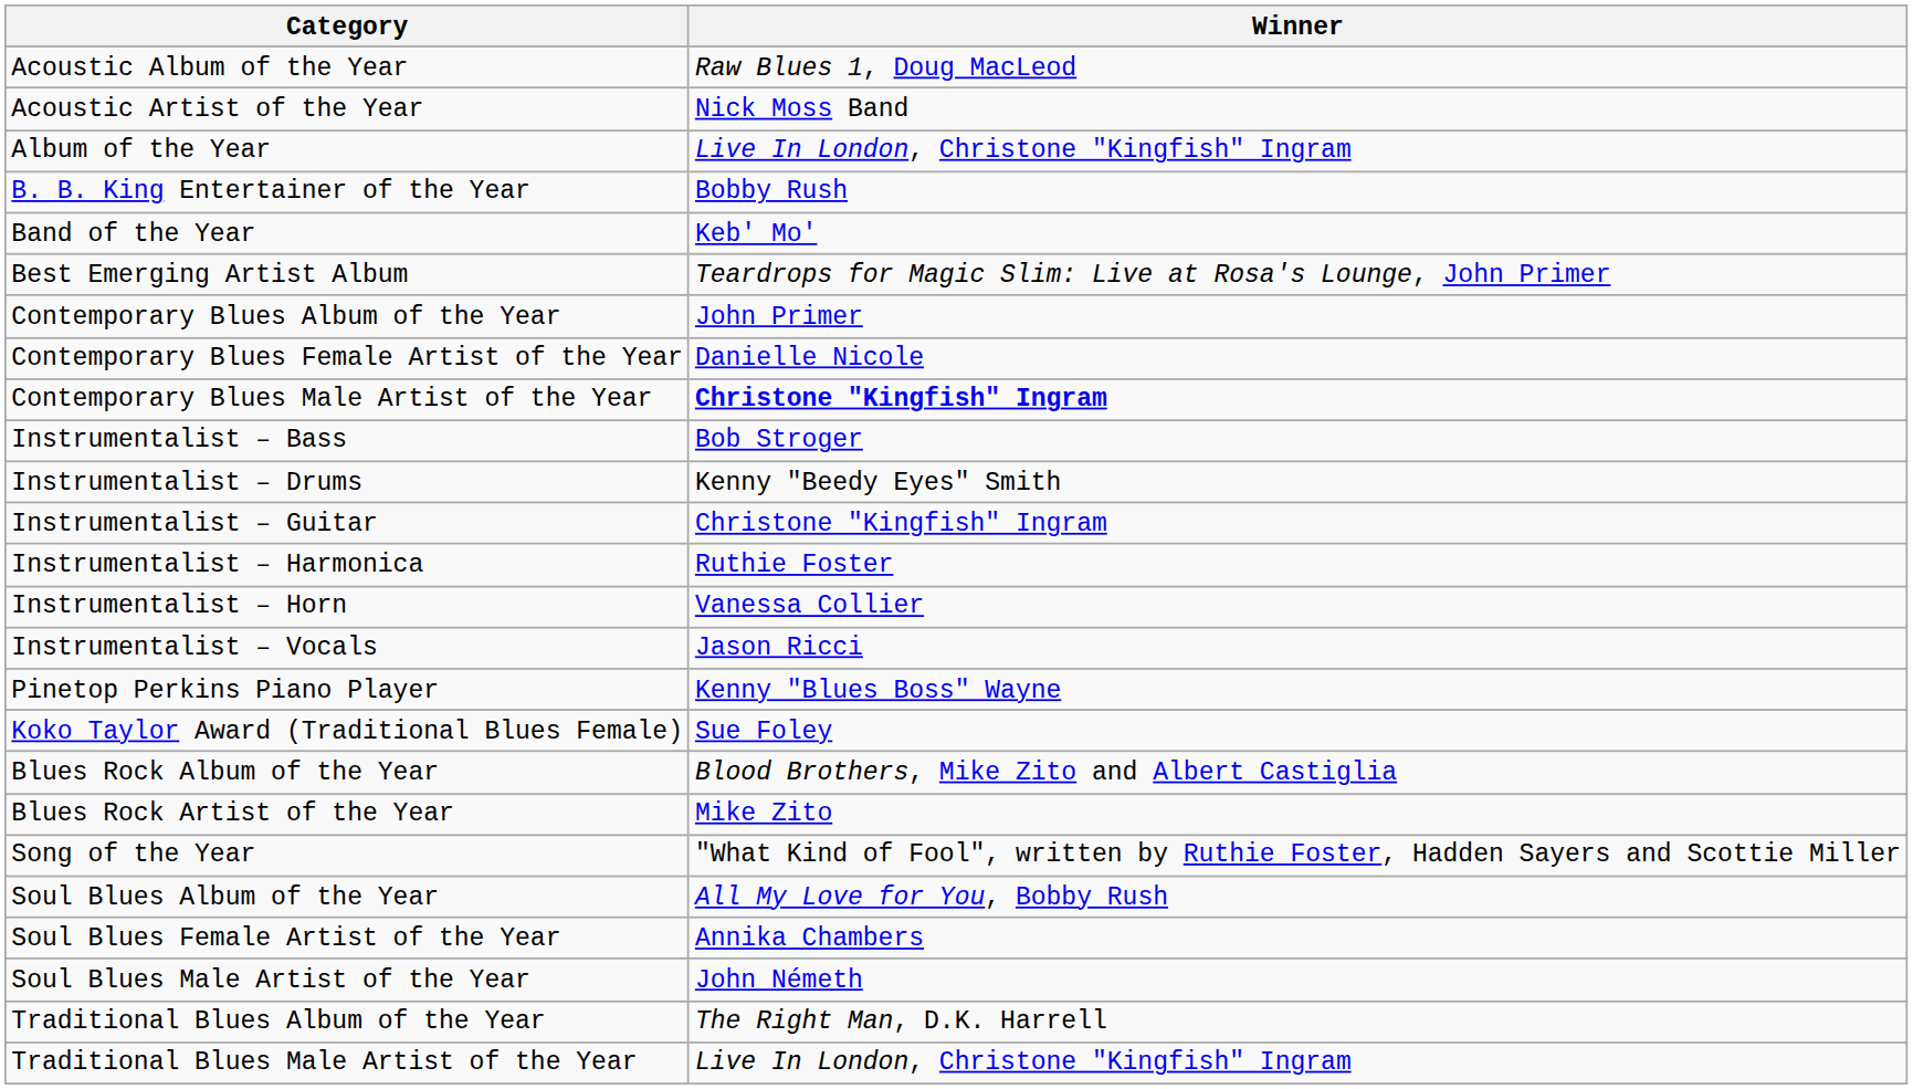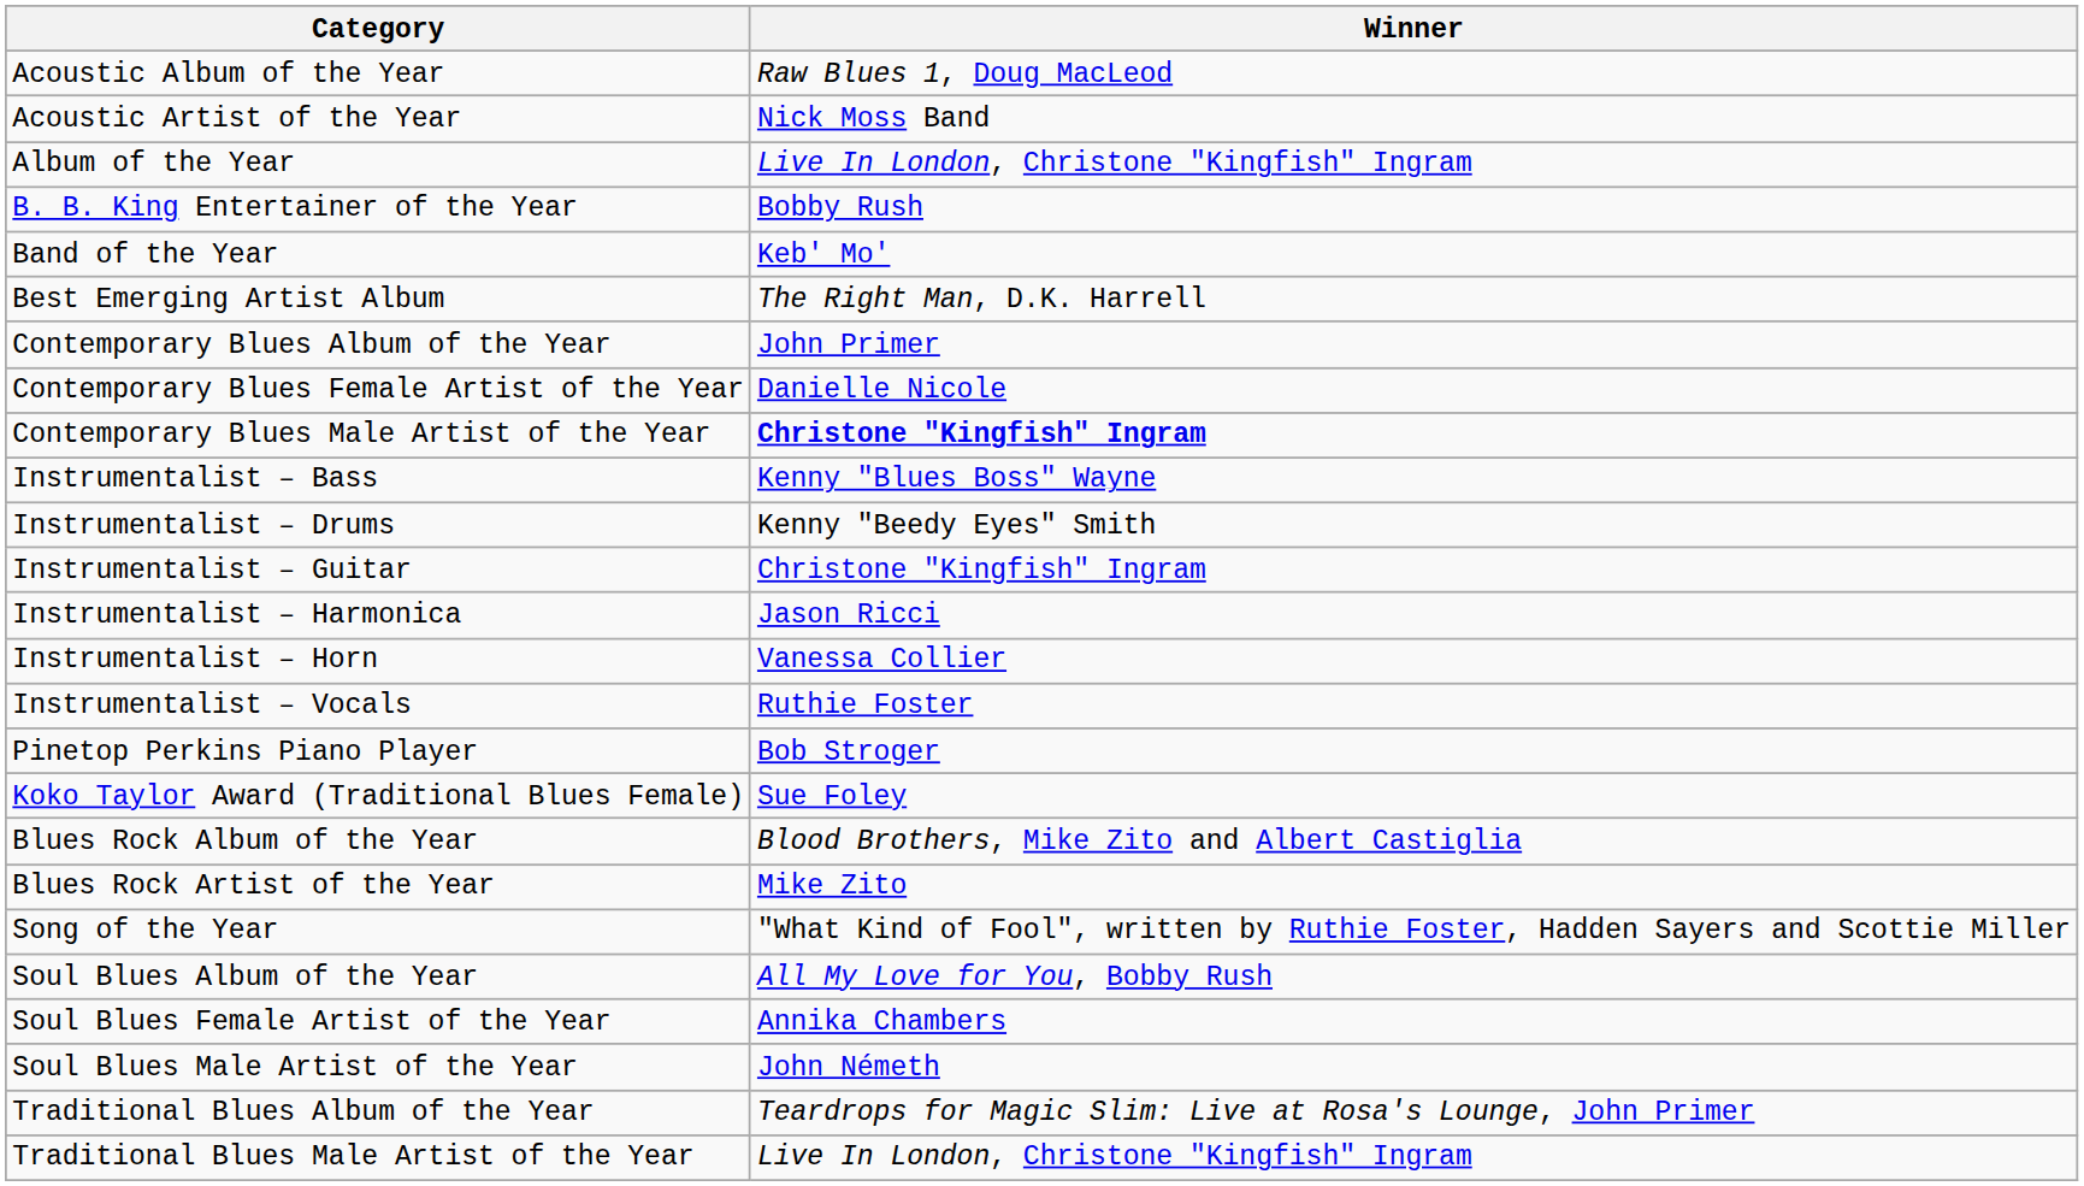Best Emerging Artist Album | Winner: Teardrops for Magic Slim: Live at Rosa's Lounge, John Primer -> The Right Man, D.K. Harrell
Instrumentalist – Bass | Winner: Bob Stroger -> Kenny "Blues Boss" Wayne
Instrumentalist – Harmonica | Winner: Ruthie Foster -> Jason Ricci
Instrumentalist – Vocals | Winner: Jason Ricci -> Ruthie Foster
Pinetop Perkins Piano Player | Winner: Kenny "Blues Boss" Wayne -> Bob Stroger
Traditional Blues Album of the Year | Winner: The Right Man, D.K. Harrell -> Teardrops for Magic Slim: Live at Rosa's Lounge, John Primer
